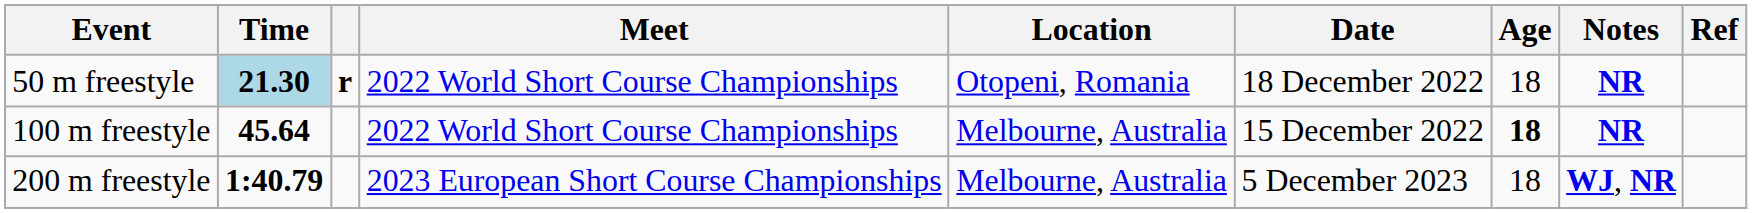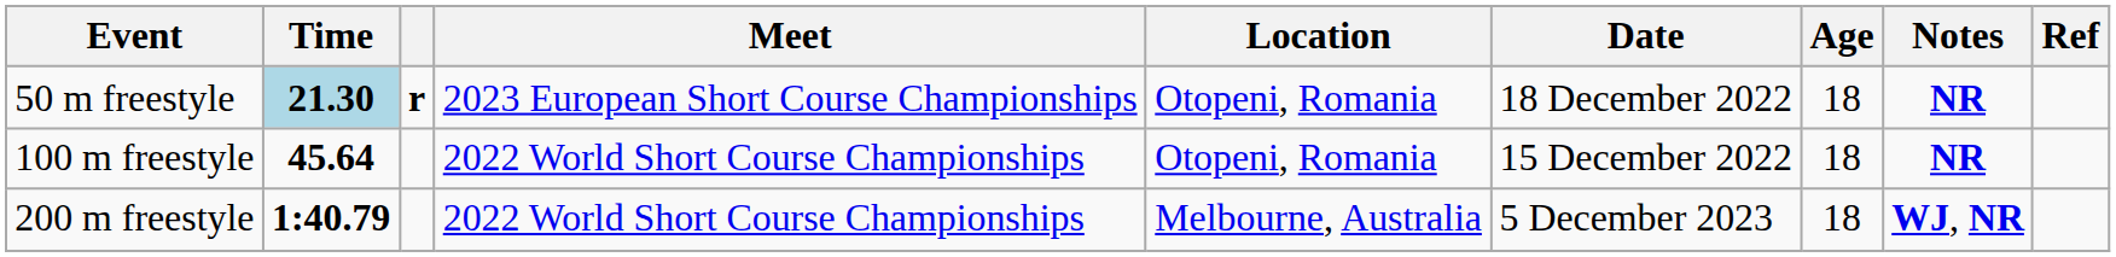50 m freestyle | Meet: 2022 World Short Course Championships -> 2023 European Short Course Championships
100 m freestyle | Location: Melbourne, Australia -> Otopeni, Romania
100 m freestyle | Age: bold -> normal
200 m freestyle | Meet: 2023 European Short Course Championships -> 2022 World Short Course Championships
